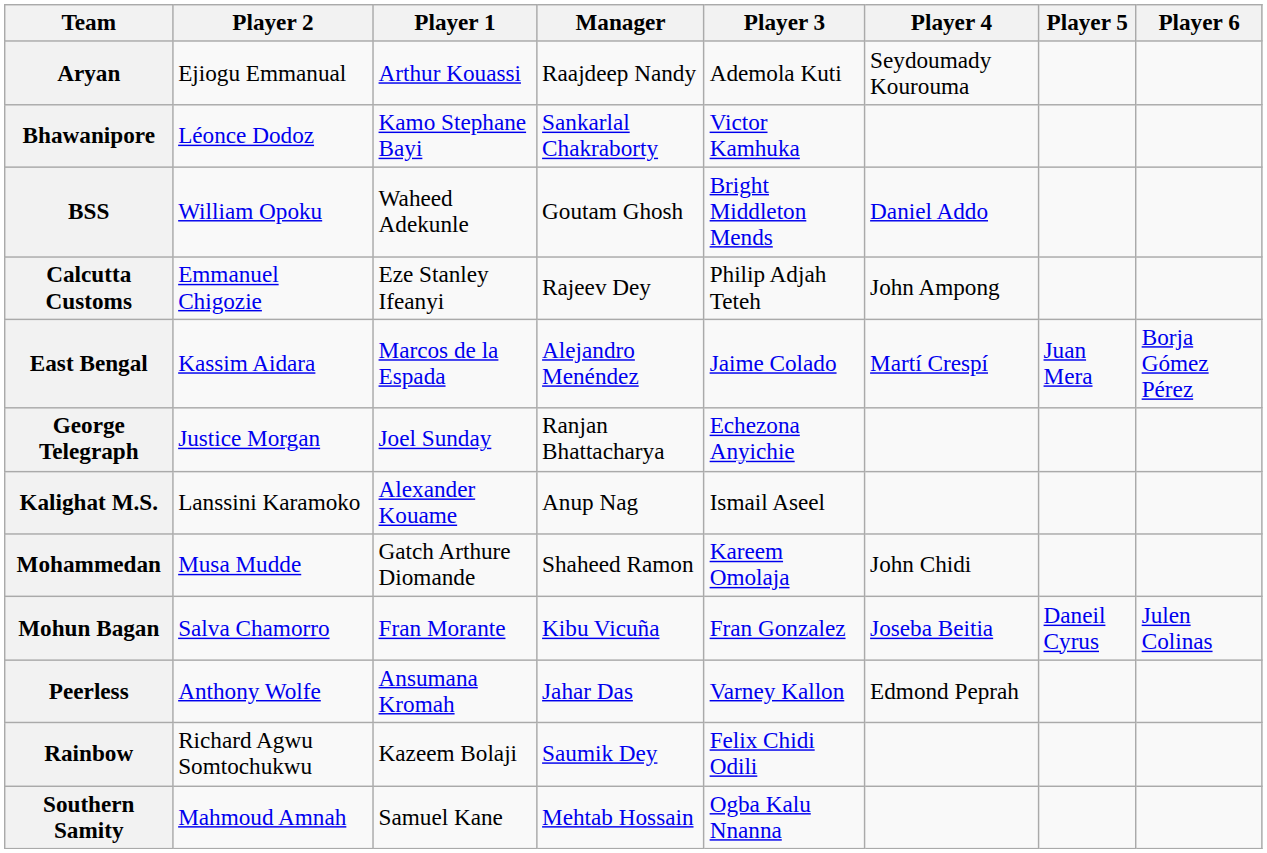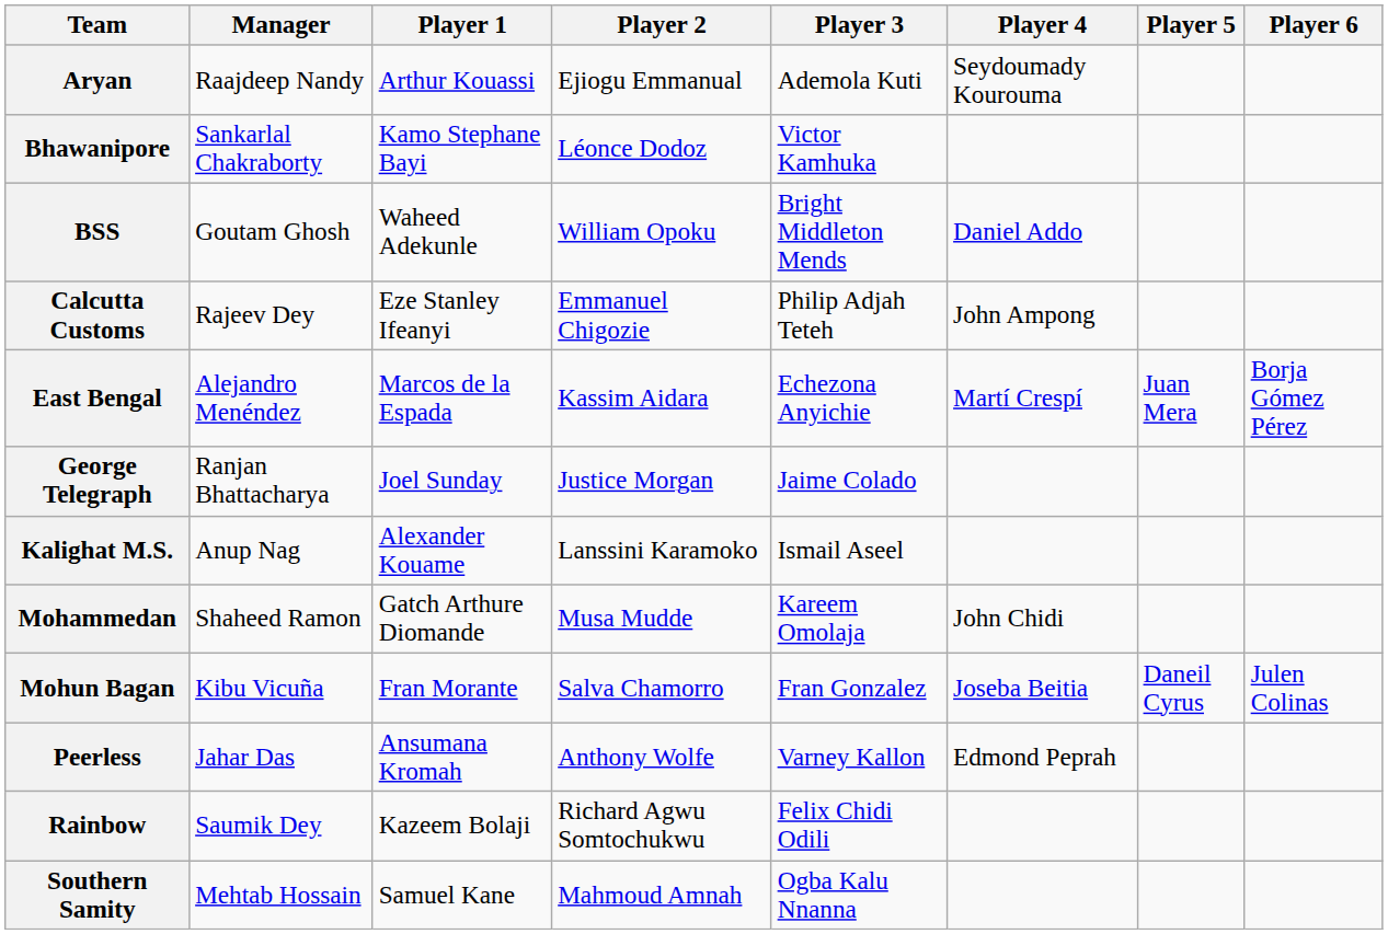columns swapped: Manager <-> Player 2
East Bengal | Player 3: Jaime Colado -> Echezona Anyichie
George Telegraph | Player 3: Echezona Anyichie -> Jaime Colado
